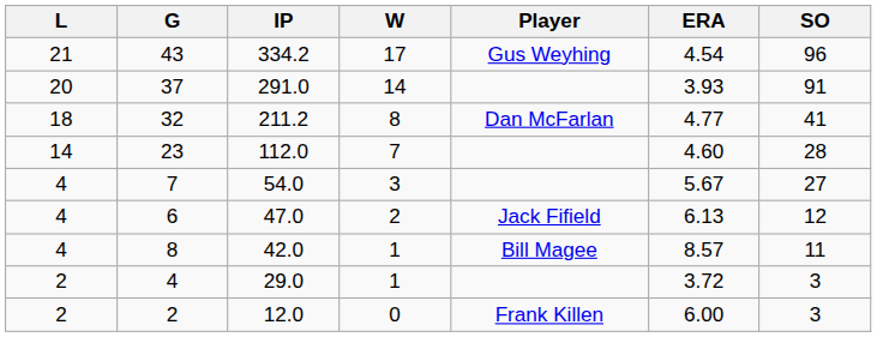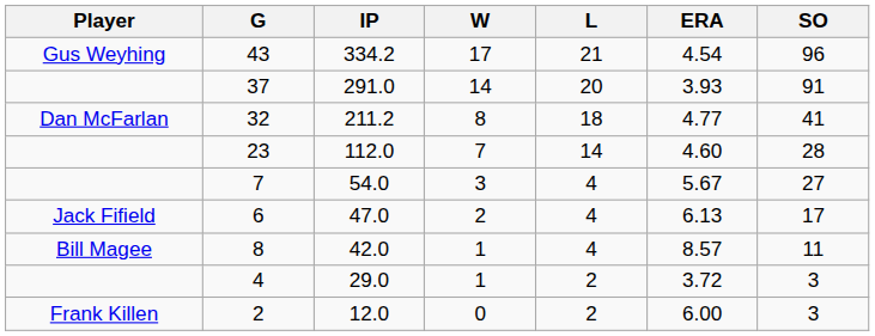columns swapped: Player <-> L
6 | SO: 12 -> 17
